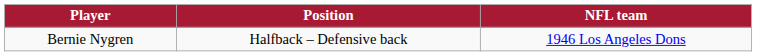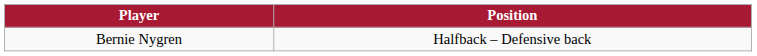- column: NFL team | 1946 Los Angeles Dons
